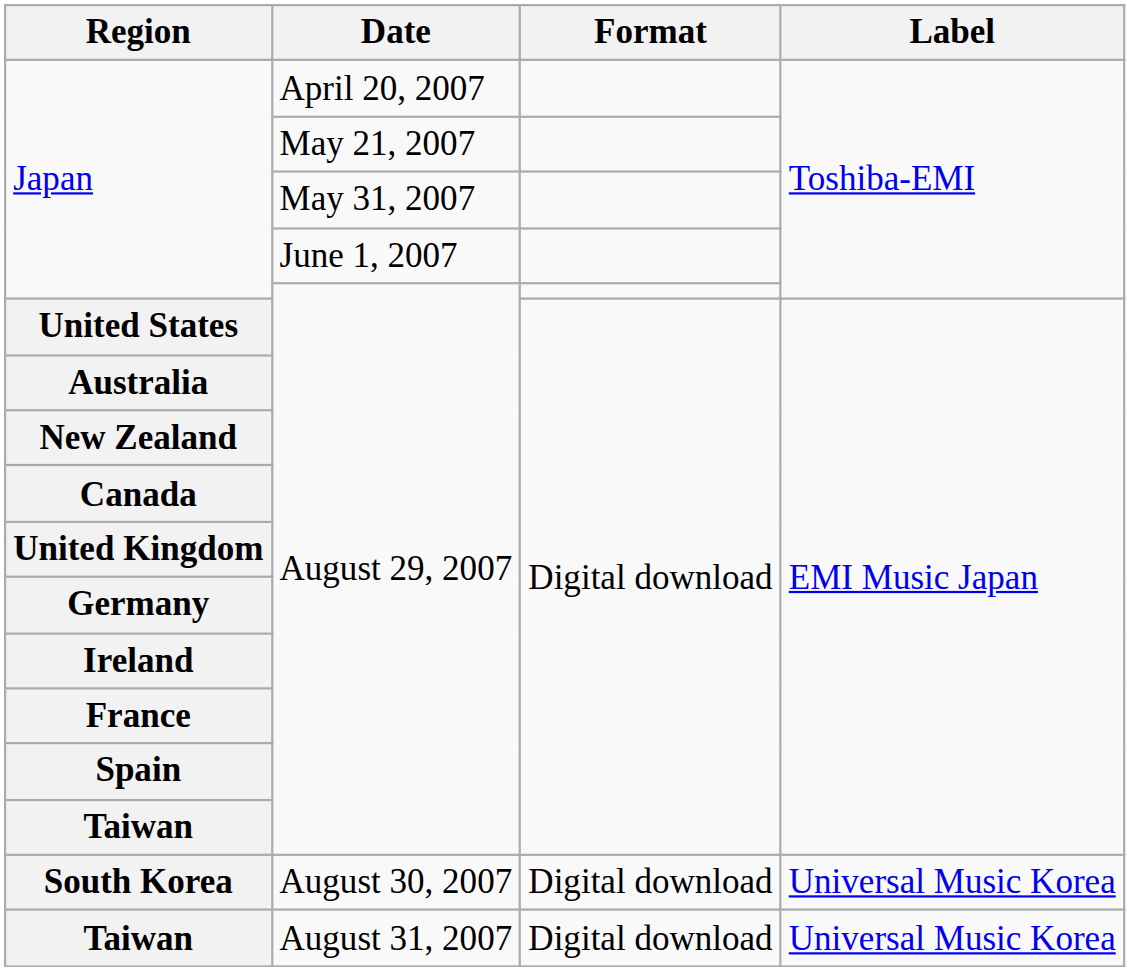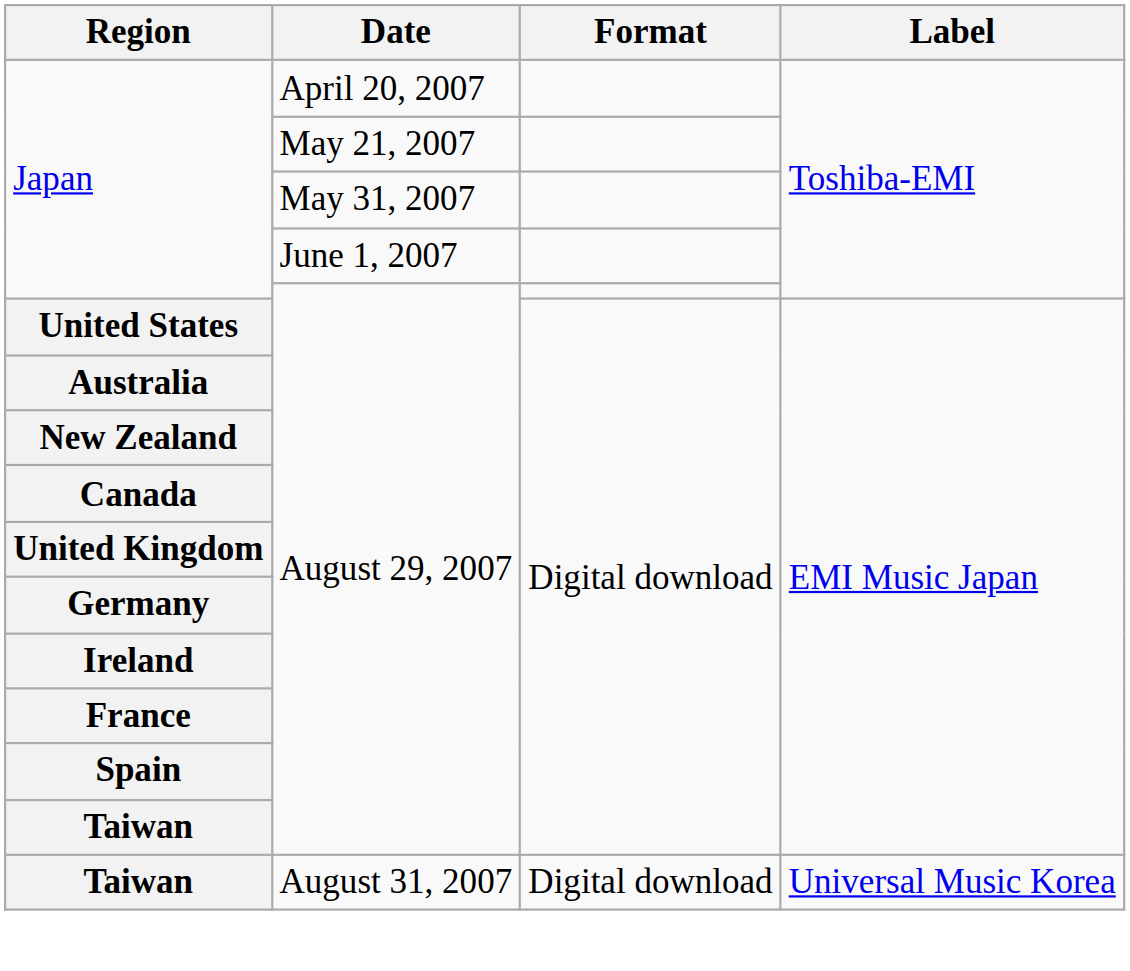- row: South Korea | August 30, 2007 | Digital download | Universal Music Korea
